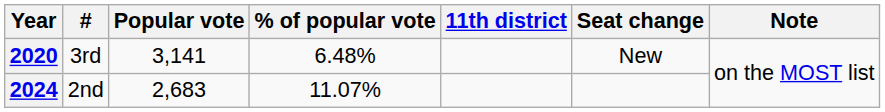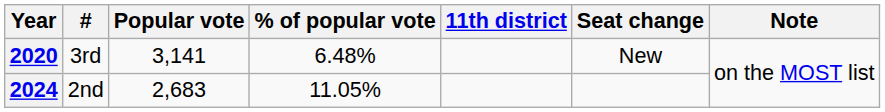2024 | % of popular vote: 11.07% -> 11.05%
